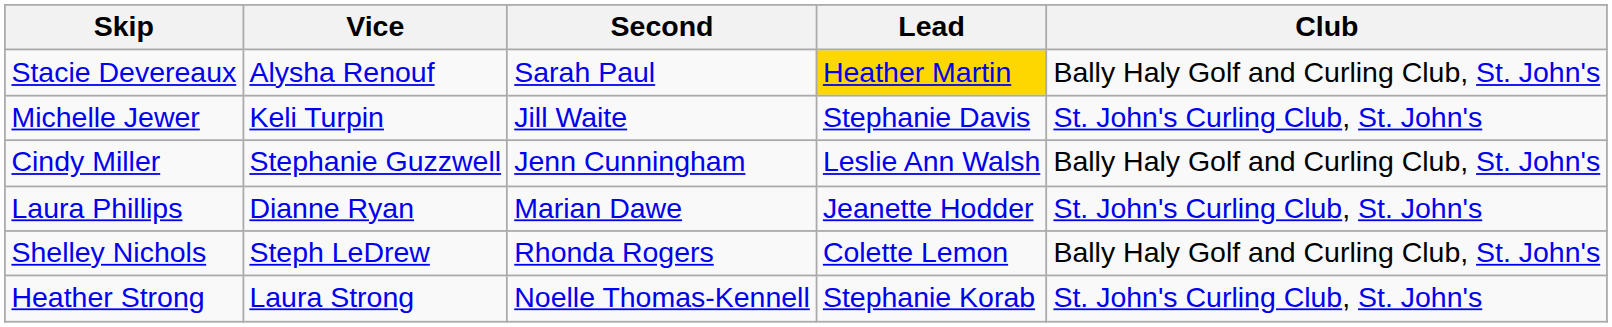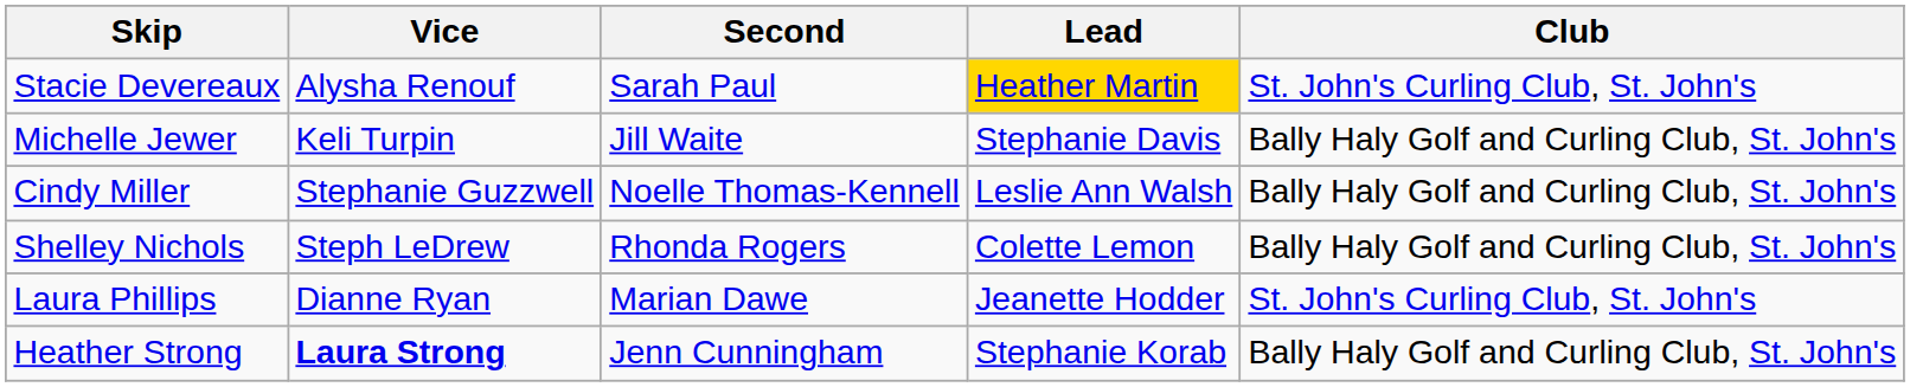Stacie Devereaux | Club: Bally Haly Golf and Curling Club, St. John's -> St. John's Curling Club, St. John's
Michelle Jewer | Club: St. John's Curling Club, St. John's -> Bally Haly Golf and Curling Club, St. John's
Cindy Miller | Second: Jenn Cunningham -> Noelle Thomas-Kennell
rows swapped: Shelley Nichols <-> Laura Phillips
Heather Strong | Vice: normal -> bold
Heather Strong | Second: Noelle Thomas-Kennell -> Jenn Cunningham
Heather Strong | Club: St. John's Curling Club, St. John's -> Bally Haly Golf and Curling Club, St. John's
